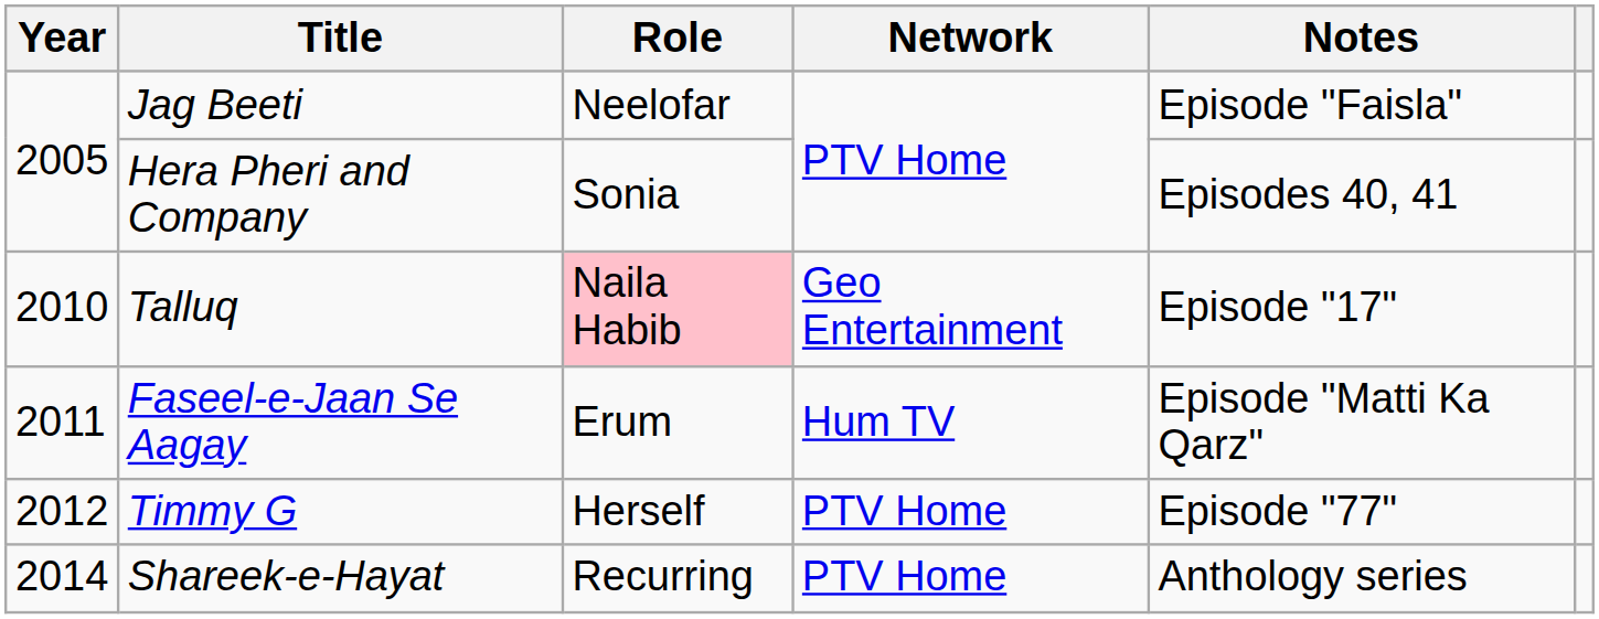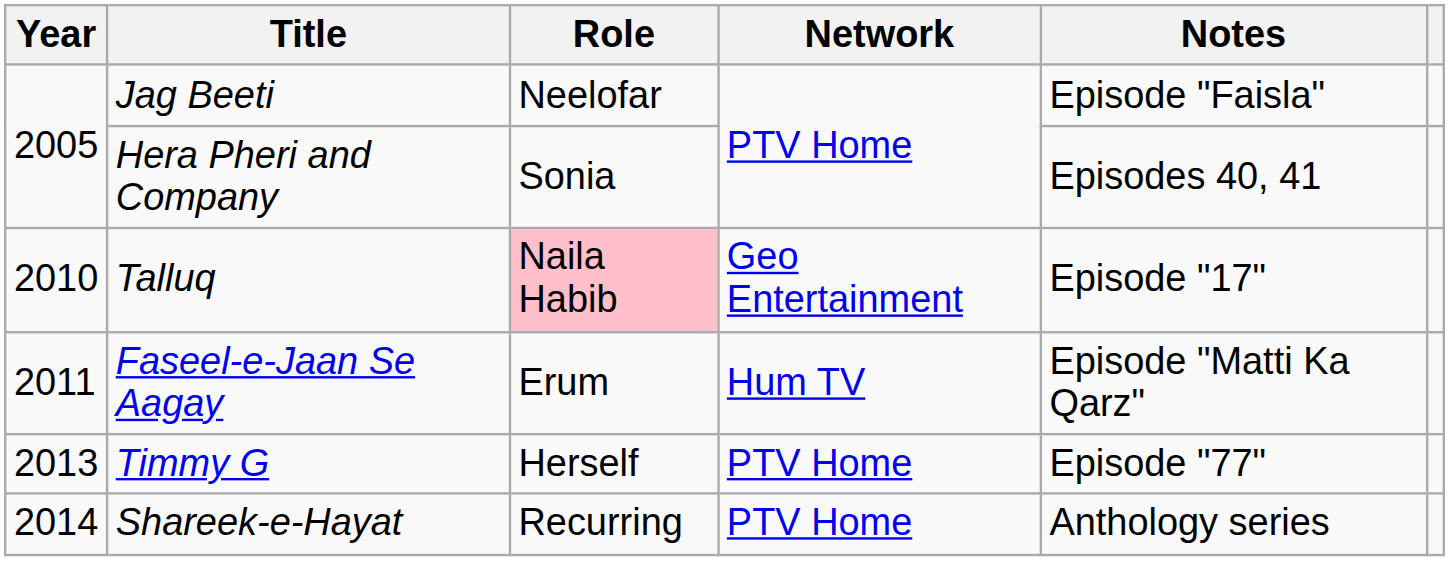Timmy G | Year: 2012 -> 2013
